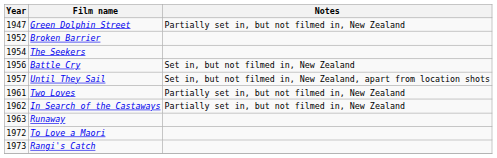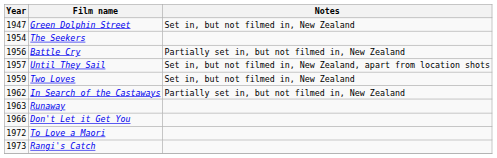Green Dolphin Street | Notes: Partially set in, but not filmed in, New Zealand -> Set in, but not filmed in, New Zealand
- row: 1952 | Broken Barrier
Battle Cry | Notes: Set in, but not filmed in, New Zealand -> Partially set in, but not filmed in, New Zealand
Two Loves | Year: 1961 -> 1959
Two Loves | Notes: Partially set in, but not filmed in, New Zealand -> Set in, but not filmed in, New Zealand
+ row: 1966 | Don't Let it Get You
